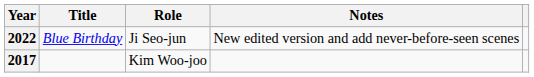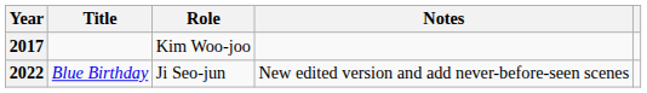rows swapped: 2017 <-> 2022
